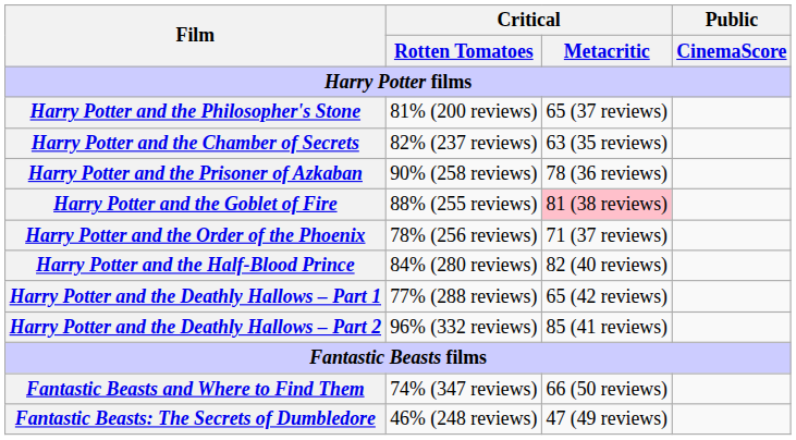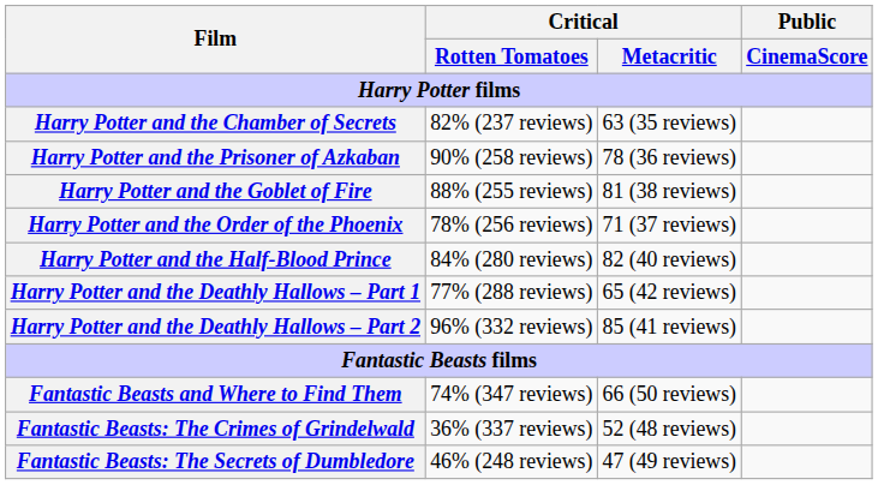- row: Harry Potter and the Philosopher's Stone | 81% (200 reviews) | 65 (37 reviews)
Harry Potter and the Goblet of Fire | Critical / Metacritic: pink background -> no background
+ row: Fantastic Beasts: The Crimes of Grindelwald | 36% (337 reviews) | 52 (48 reviews)
